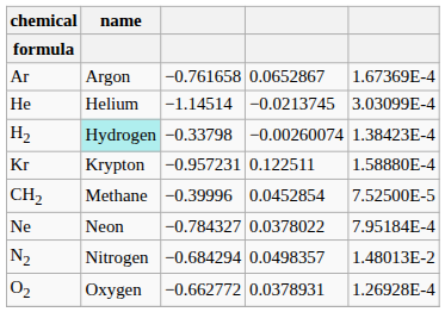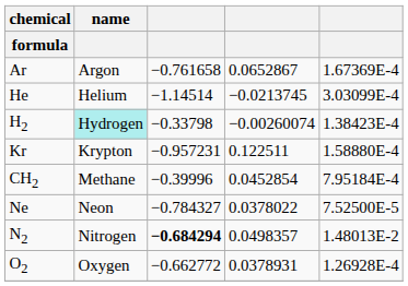CH2 | column 5: 7.52500E-5 -> 7.95184E-4
Ne | column 5: 7.95184E-4 -> 7.52500E-5
N2 | column 3: normal -> bold
